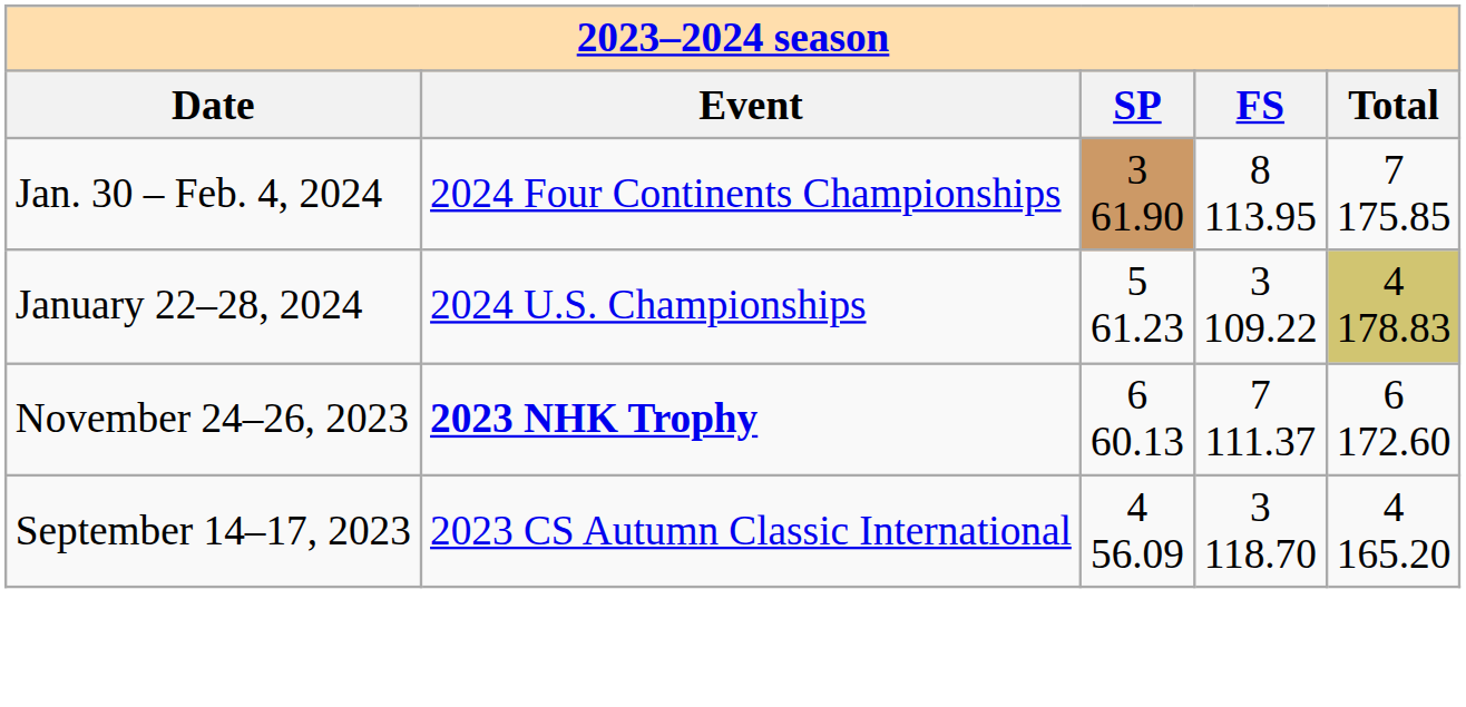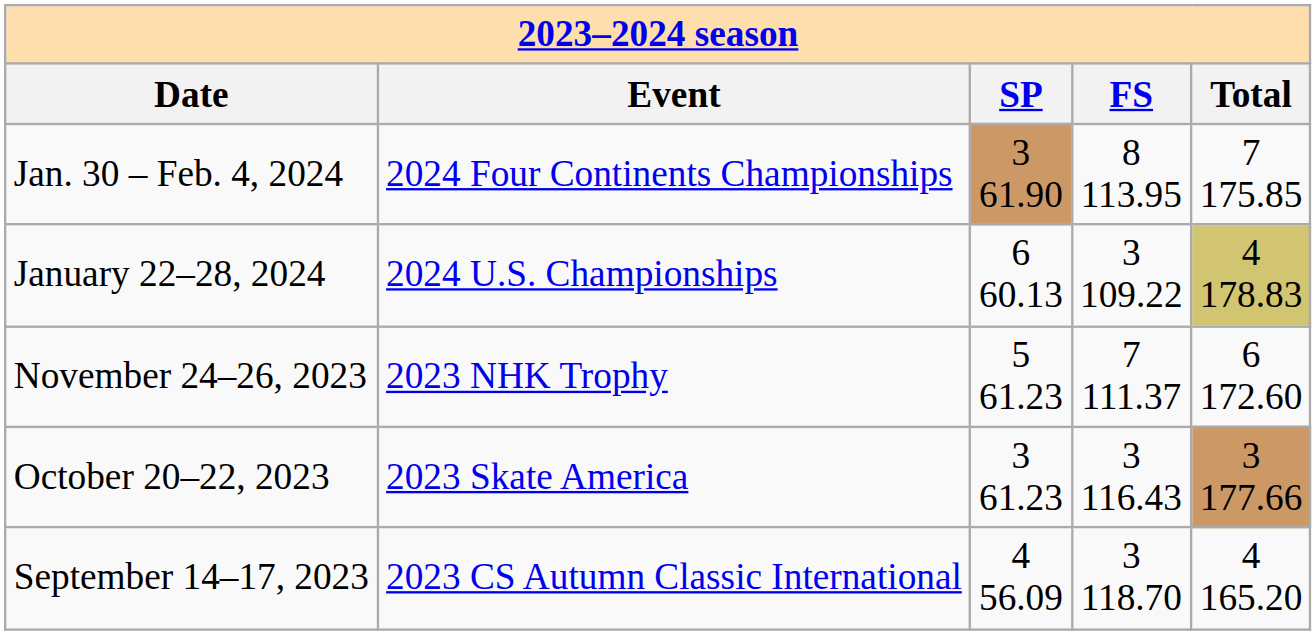January 22–28, 2024 | column 3: 5 61.23 -> 6 60.13
November 24–26, 2023 | column 2: bold -> normal
November 24–26, 2023 | column 3: 6 60.13 -> 5 61.23
+ row: October 20–22, 2023 | 2023 Skate America | 3 61.23 | 3 116.43 | 3 177.66
